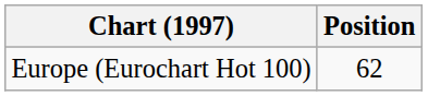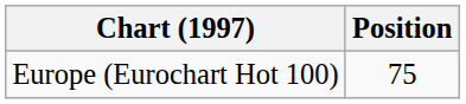Europe (Eurochart Hot 100) | Position: 62 -> 75
